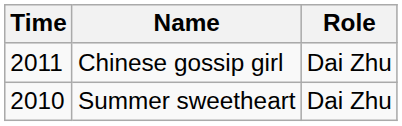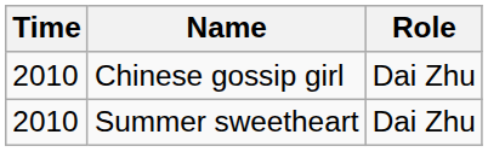Chinese gossip girl | Time: 2011 -> 2010
